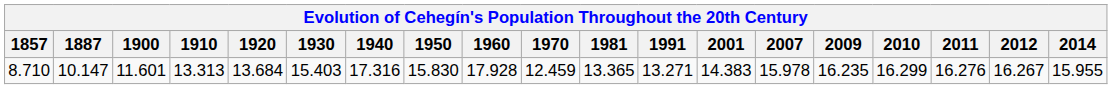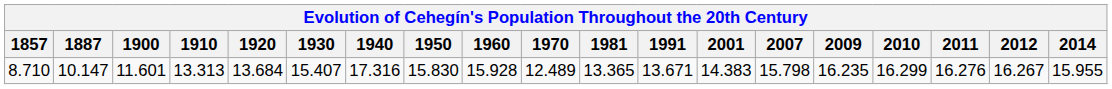8.710 | 1930: 15.403 -> 15.407
8.710 | 1960: 17.928 -> 15.928
8.710 | 1970: 12.459 -> 12.489
8.710 | 1991: 13.271 -> 13.671
8.710 | 2007: 15.978 -> 15.798
